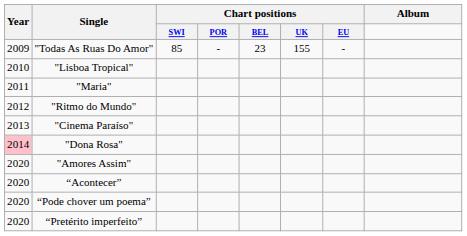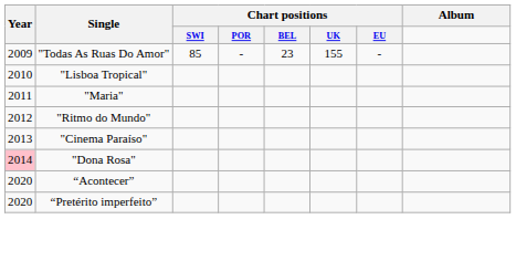- row: 2020 | "Amores Assim"
- row: 2020 | “Pode chover um poema”
